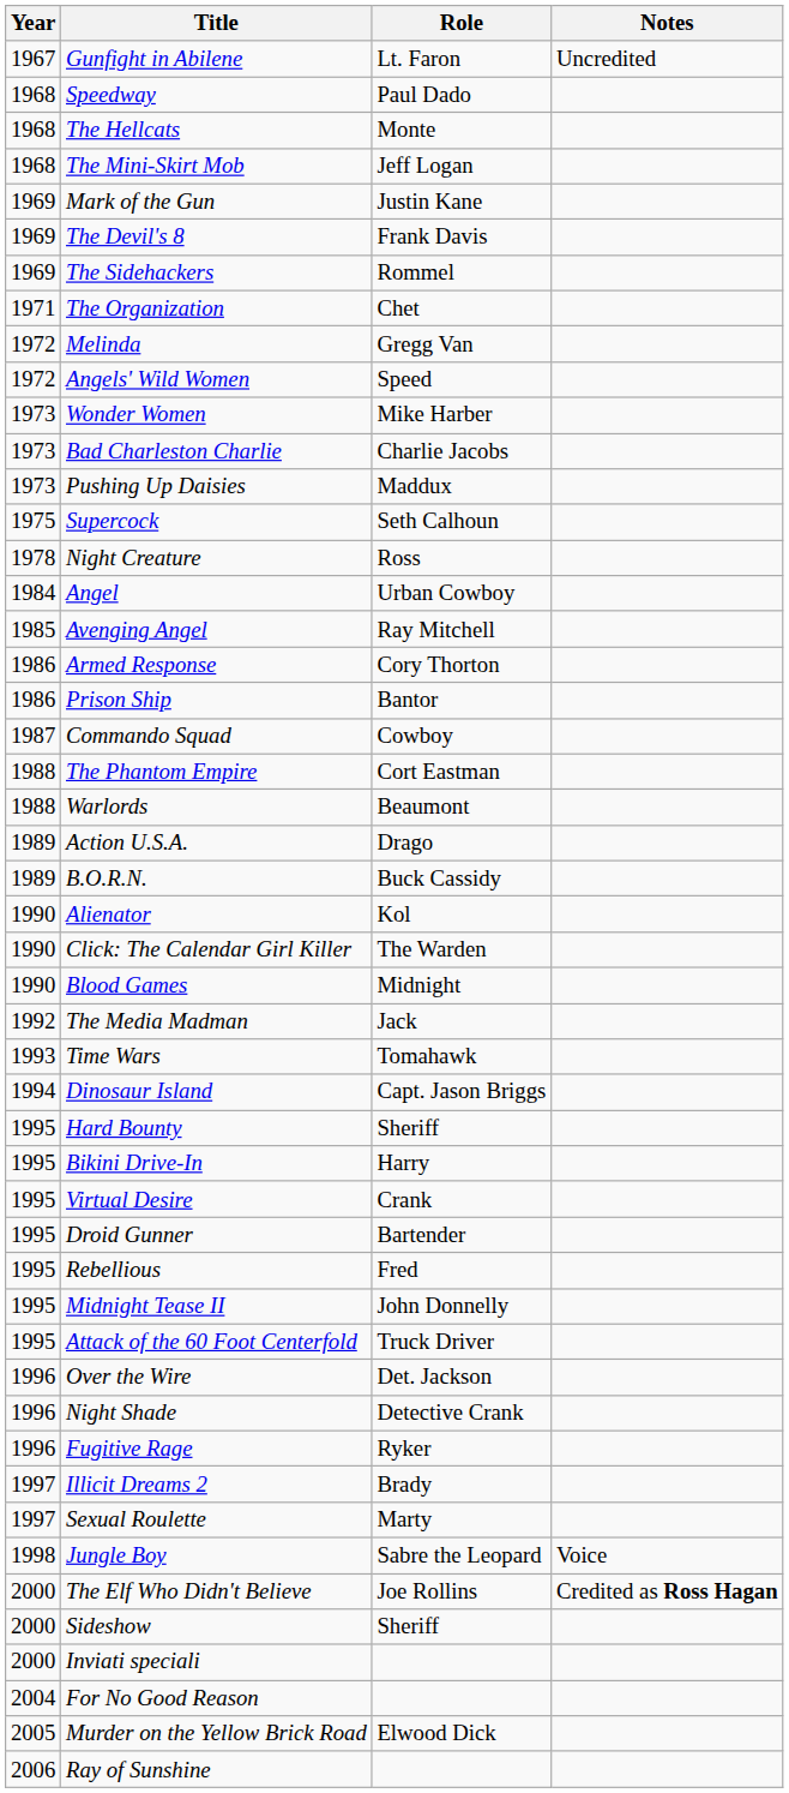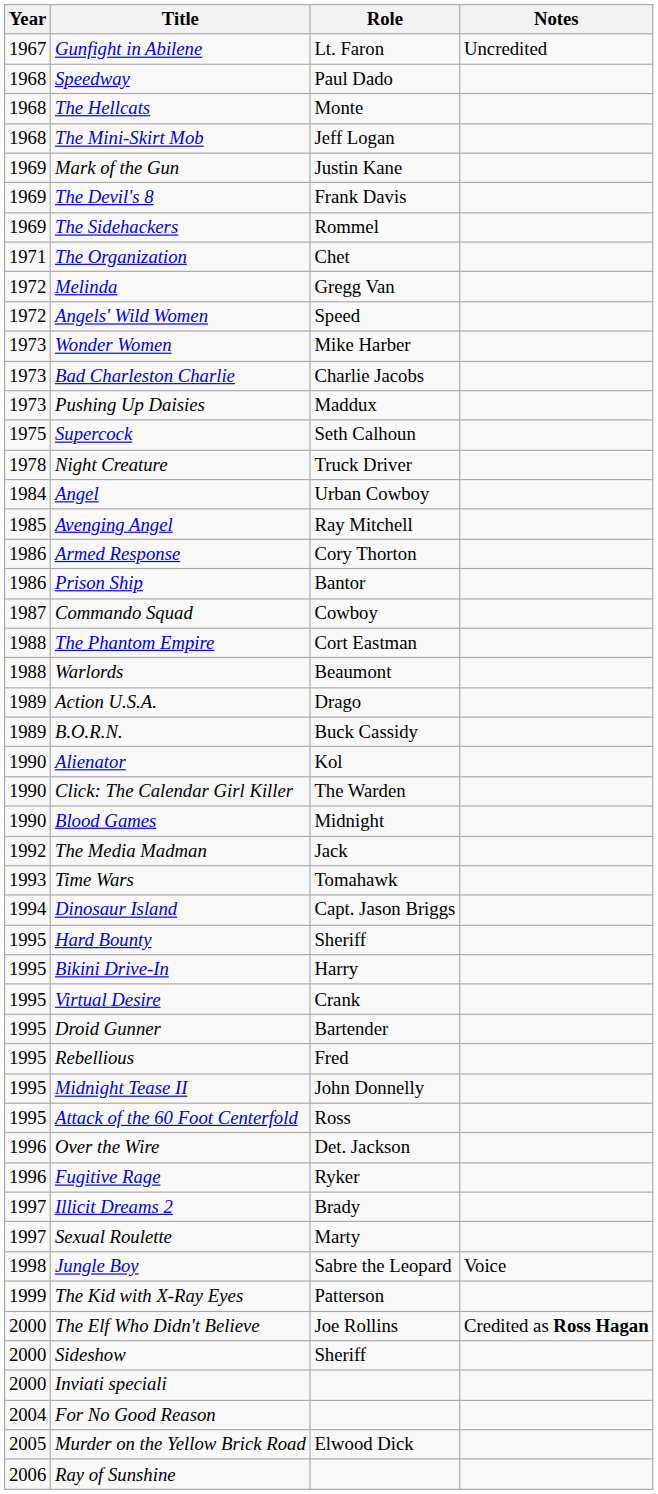Night Creature | Role: Ross -> Truck Driver
Attack of the 60 Foot Centerfold | Role: Truck Driver -> Ross
- row: 1996 | Night Shade | Detective Crank
+ row: 1999 | The Kid with X-Ray Eyes | Patterson
